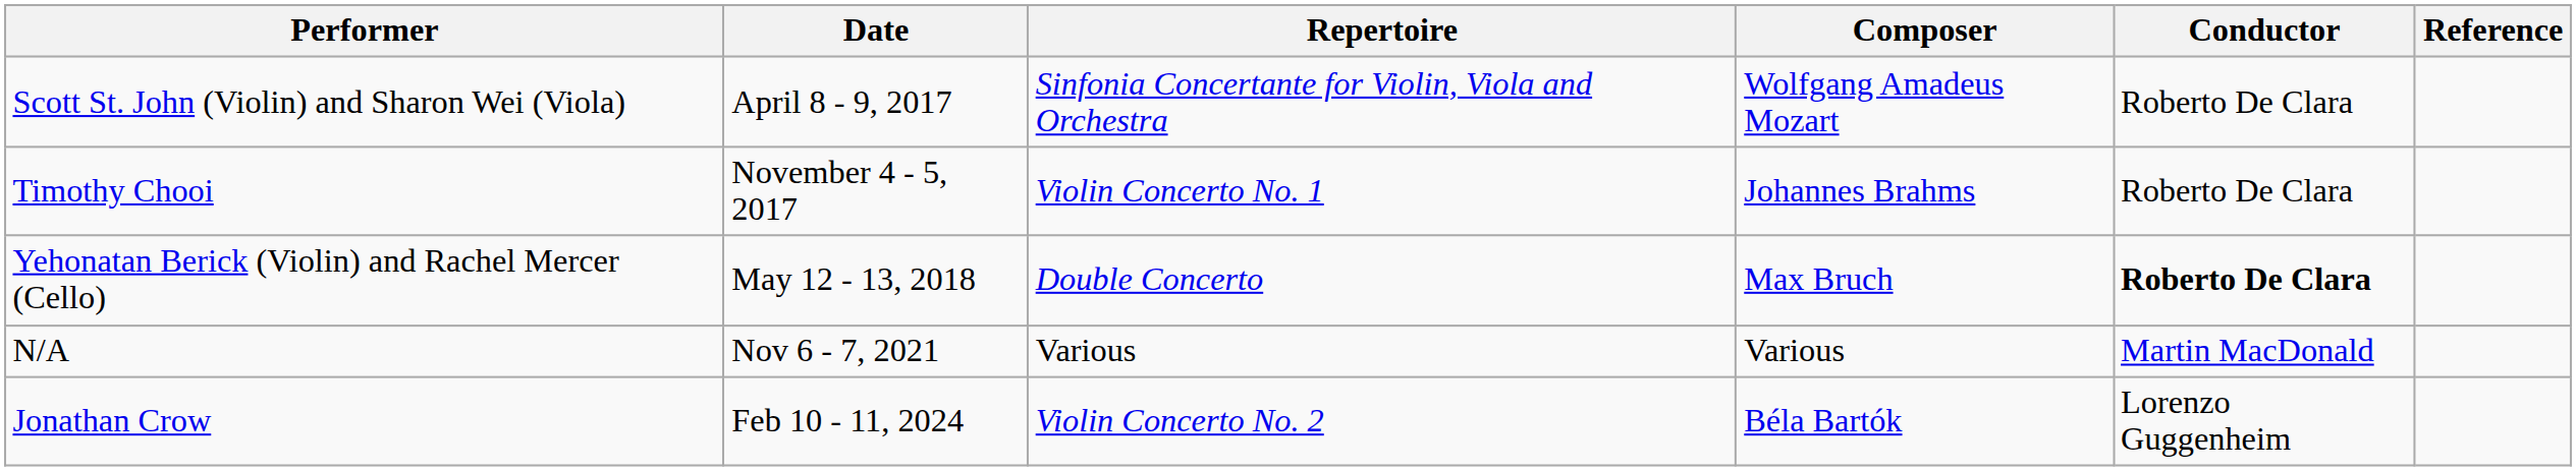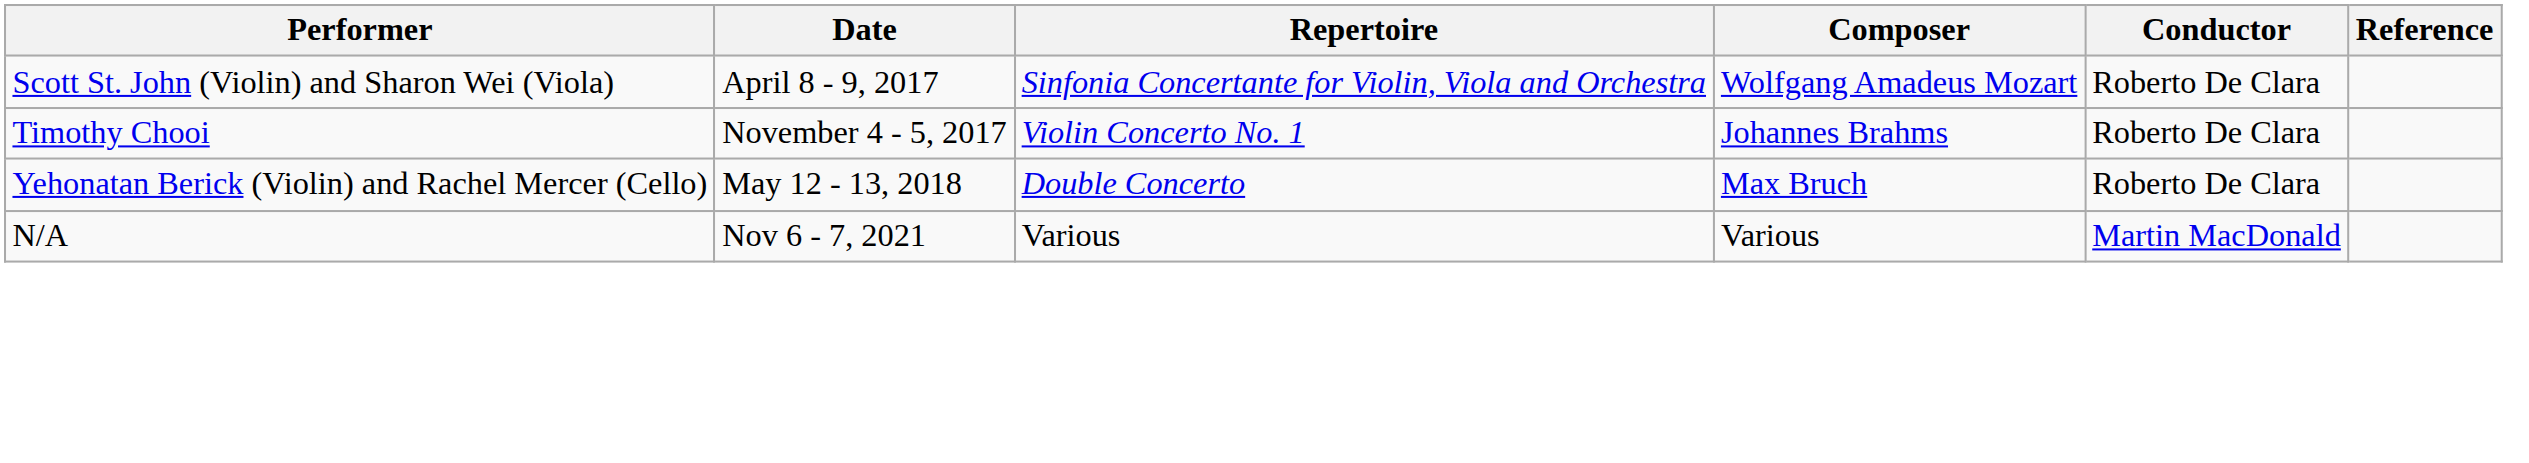Yehonatan Berick (Violin) and Rachel Mercer (Cello) | Conductor: bold -> normal
- row: Jonathan Crow | Feb 10 - 11, 2024 | Violin Concerto No. 2 | Béla Bartók | Lorenzo Guggenheim
